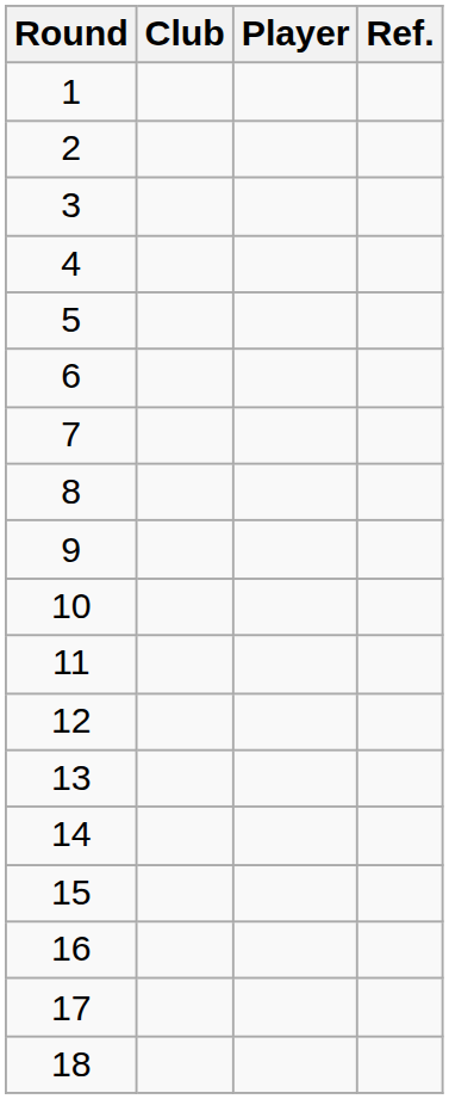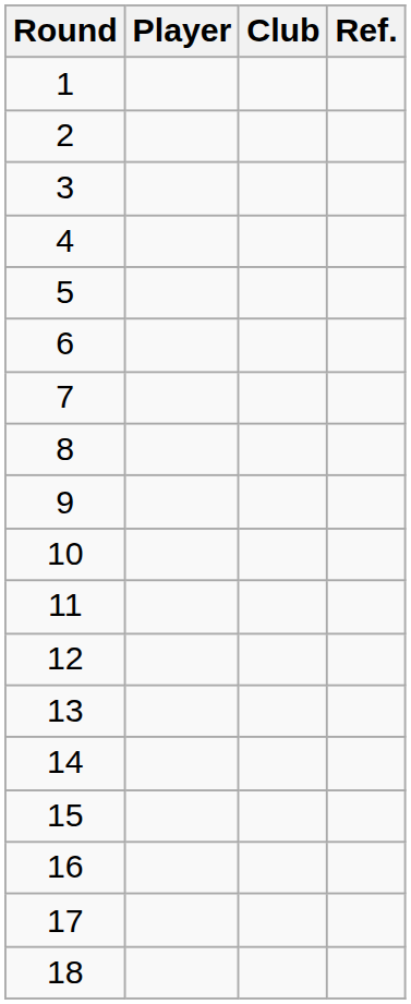columns swapped: Player <-> Club
